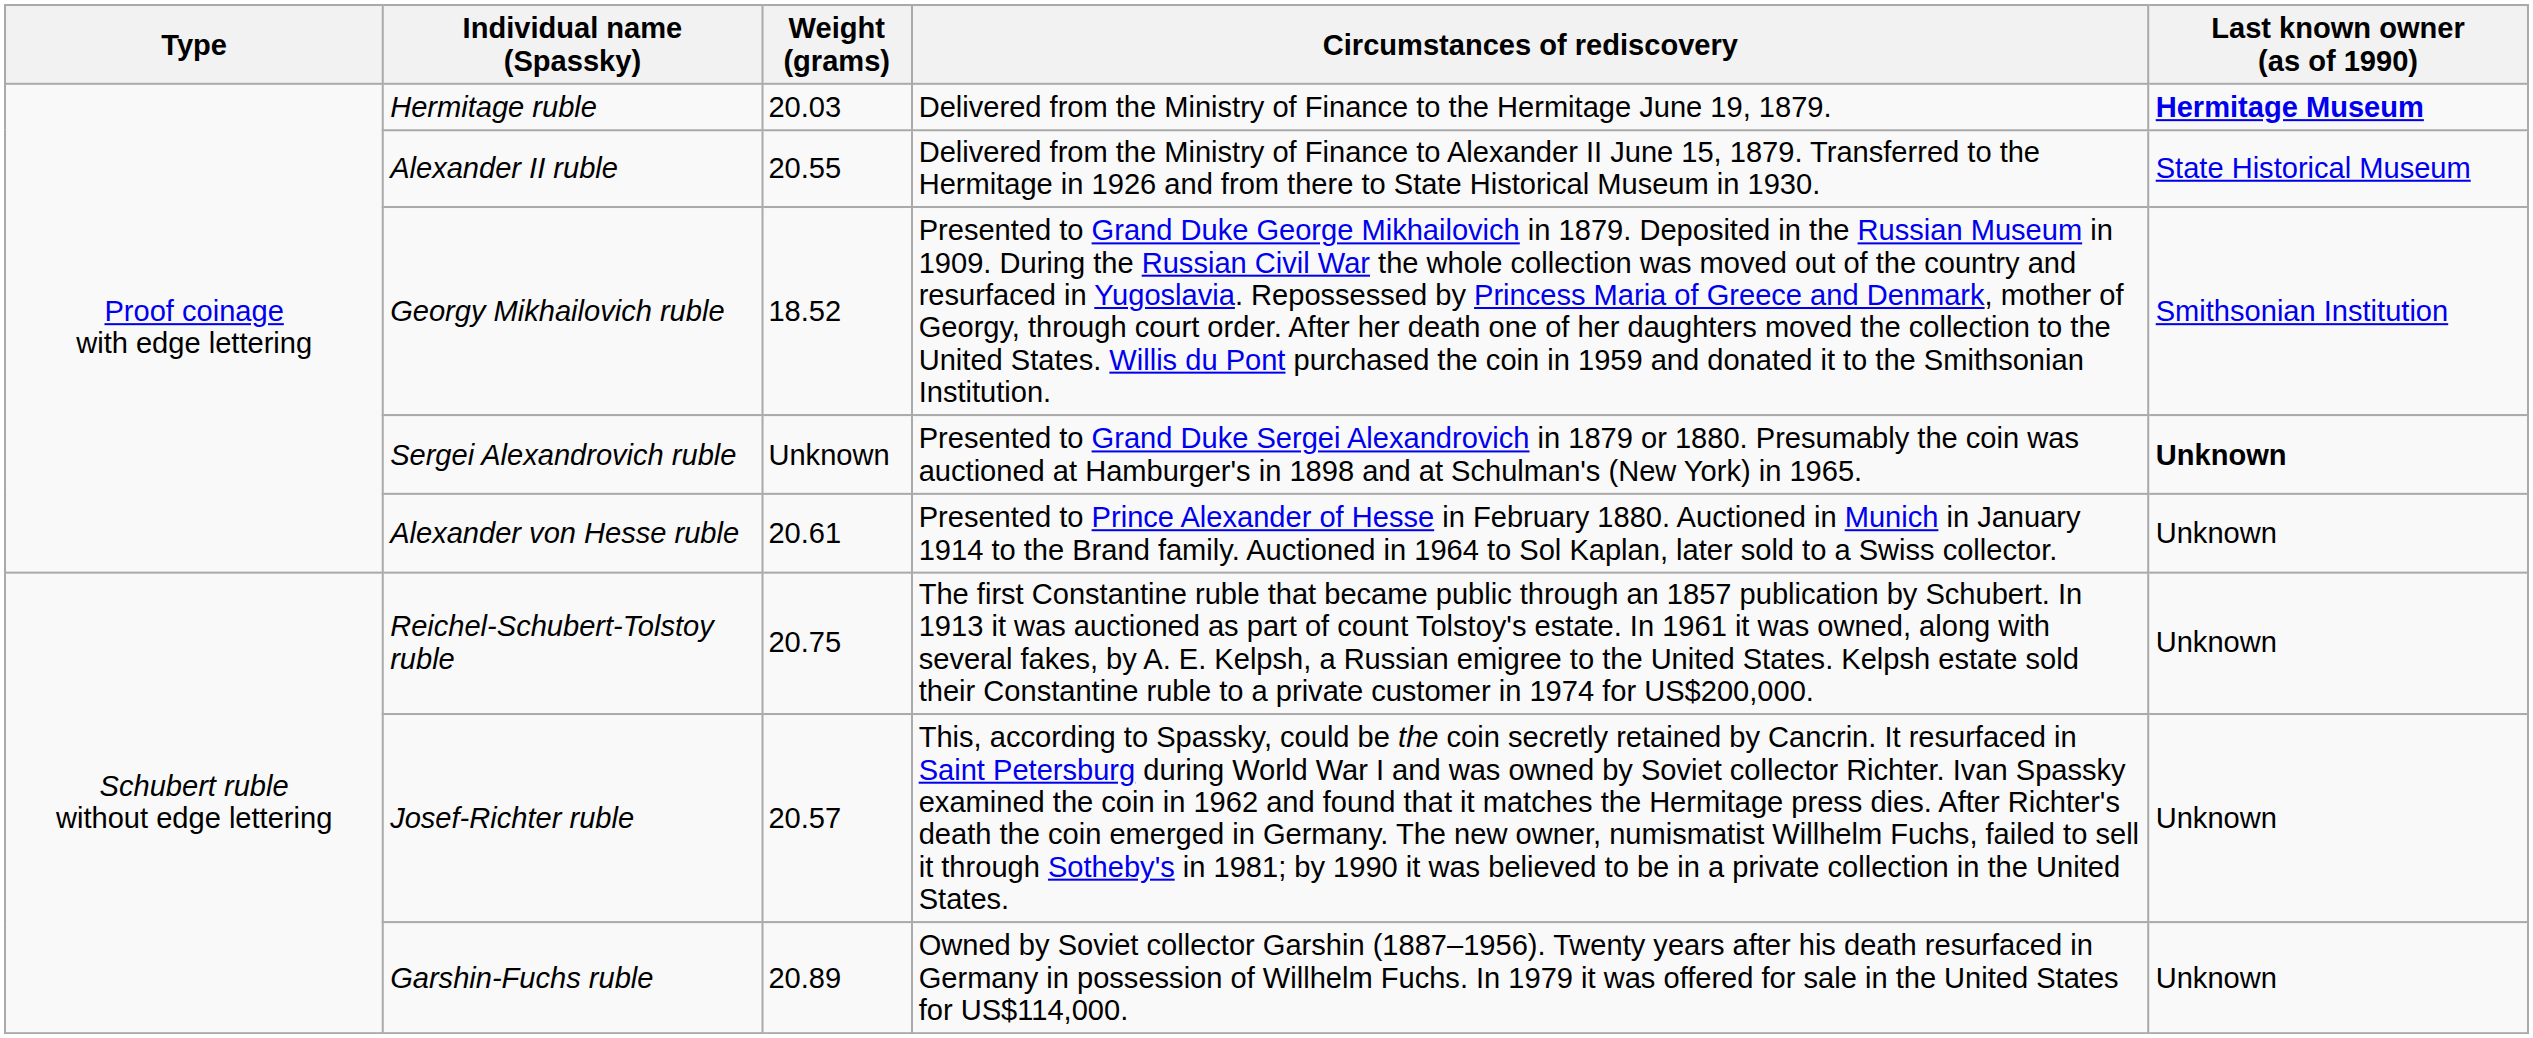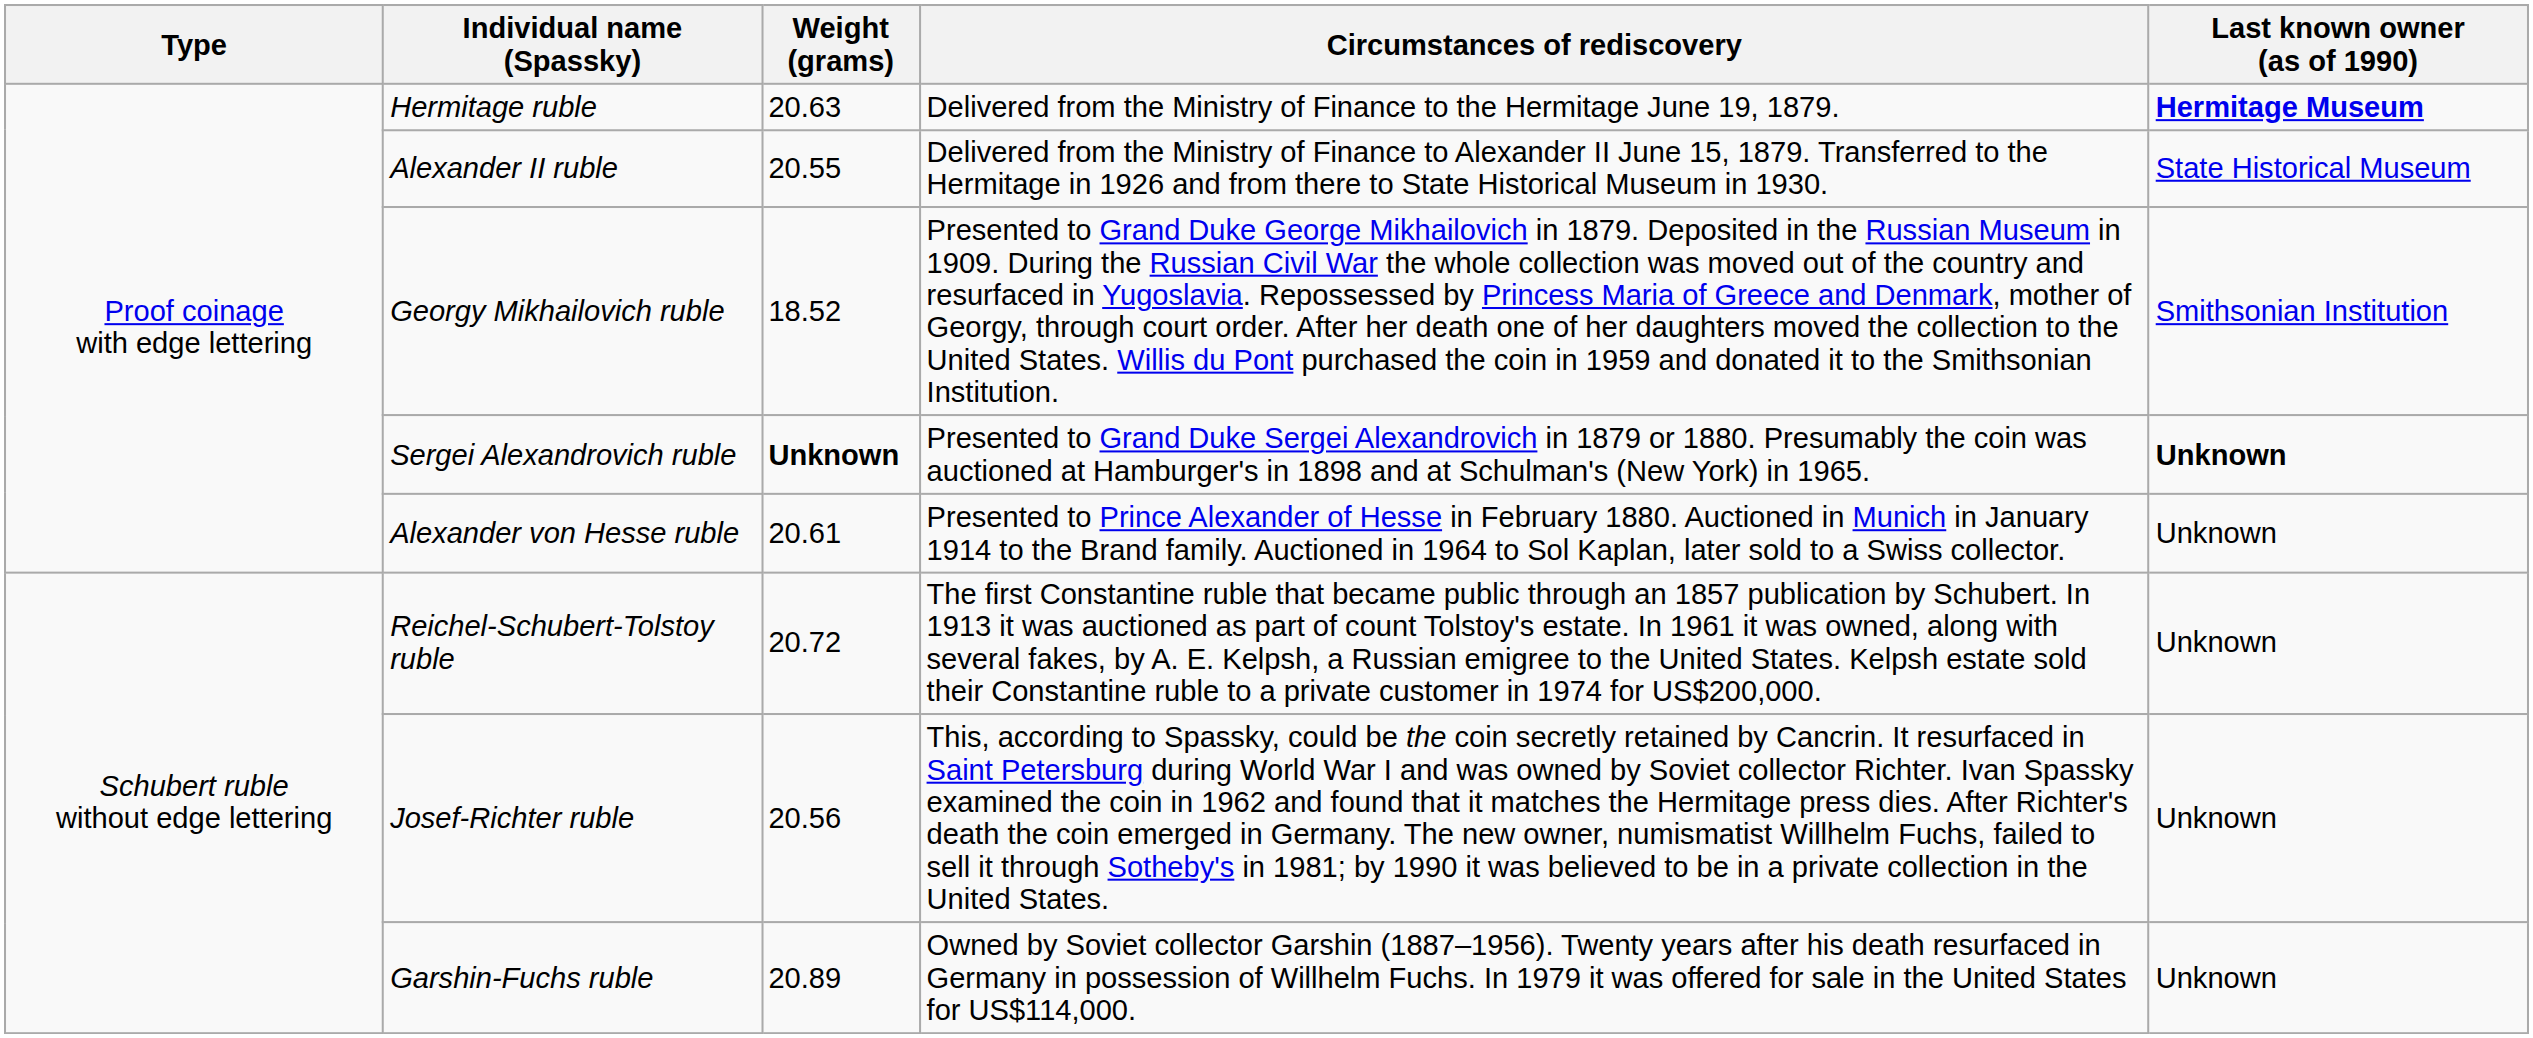Hermitage ruble | Weight (grams): 20.03 -> 20.63
Sergei Alexandrovich ruble | Weight (grams): normal -> bold
Reichel-Schubert-Tolstoy ruble | Weight (grams): 20.75 -> 20.72
Josef-Richter ruble | Weight (grams): 20.57 -> 20.56
